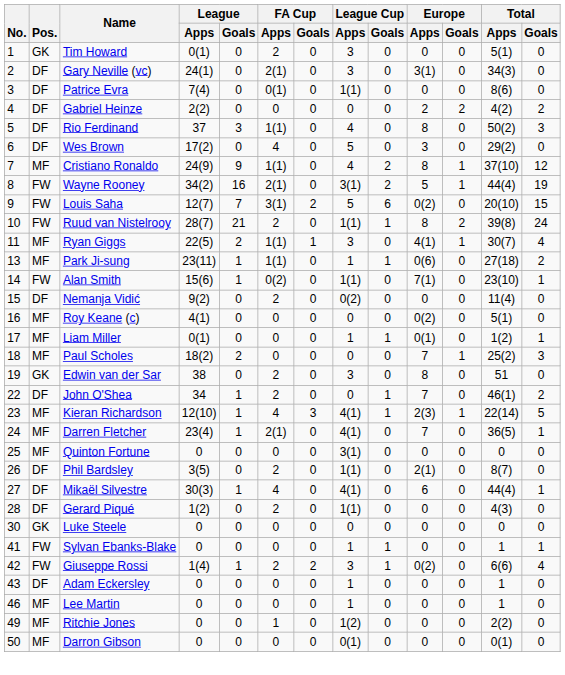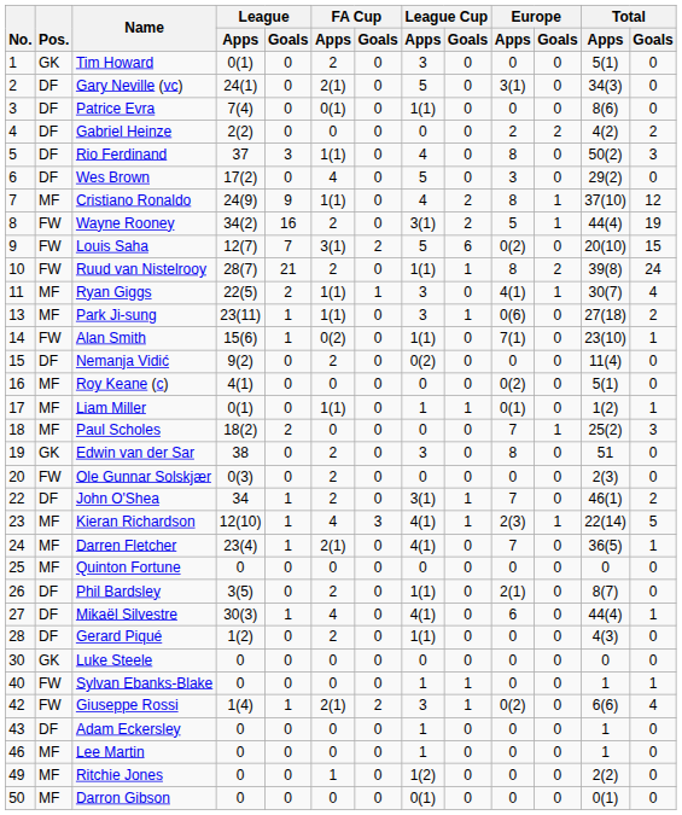Gary Neville (vc) | League Cup / Apps: 3 -> 5
Wayne Rooney | FA Cup / Apps: 2(1) -> 2
Park Ji-sung | League Cup / Apps: 1 -> 3
Liam Miller | FA Cup / Apps: 0 -> 1(1)
+ row: 20 | FW | Ole Gunnar Solskjær | 0(3) | 0 | 2 | 0 | 0 | 0 | 0 | 0 | 2(3) | 0
John O'Shea | League Cup / Apps: 0 -> 3(1)
Quinton Fortune | League Cup / Apps: 3(1) -> 0
Sylvan Ebanks-Blake | No.: 41 -> 40
Giuseppe Rossi | FA Cup / Apps: 2 -> 2(1)
